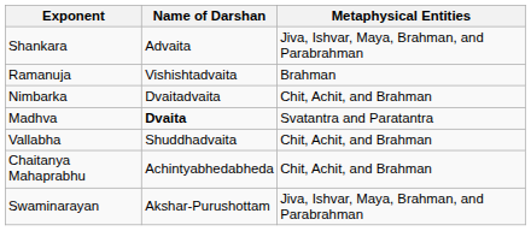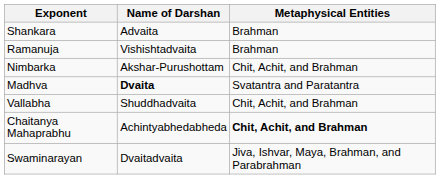Shankara | Metaphysical Entities: Jiva, Ishvar, Maya, Brahman, and Parabrahman -> Brahman
Nimbarka | Name of Darshan: Dvaitadvaita -> Akshar-Purushottam
Chaitanya Mahaprabhu | Metaphysical Entities: normal -> bold
Swaminarayan | Name of Darshan: Akshar-Purushottam -> Dvaitadvaita
